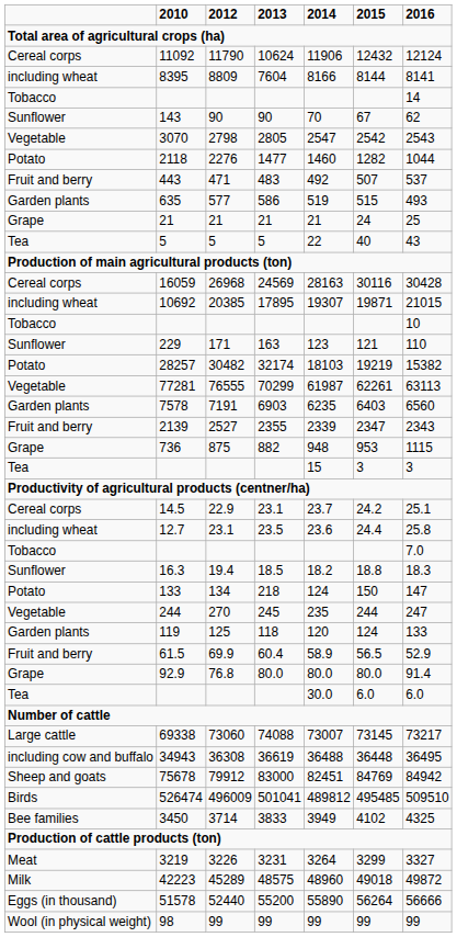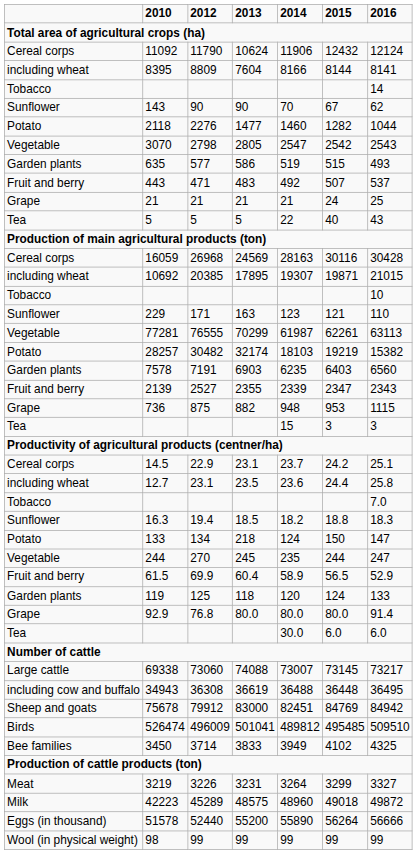rows swapped: 2118 <-> 3070
rows swapped: 635 <-> 443
rows swapped: 28257 <-> 77281
rows swapped: 119 <-> 61.5
